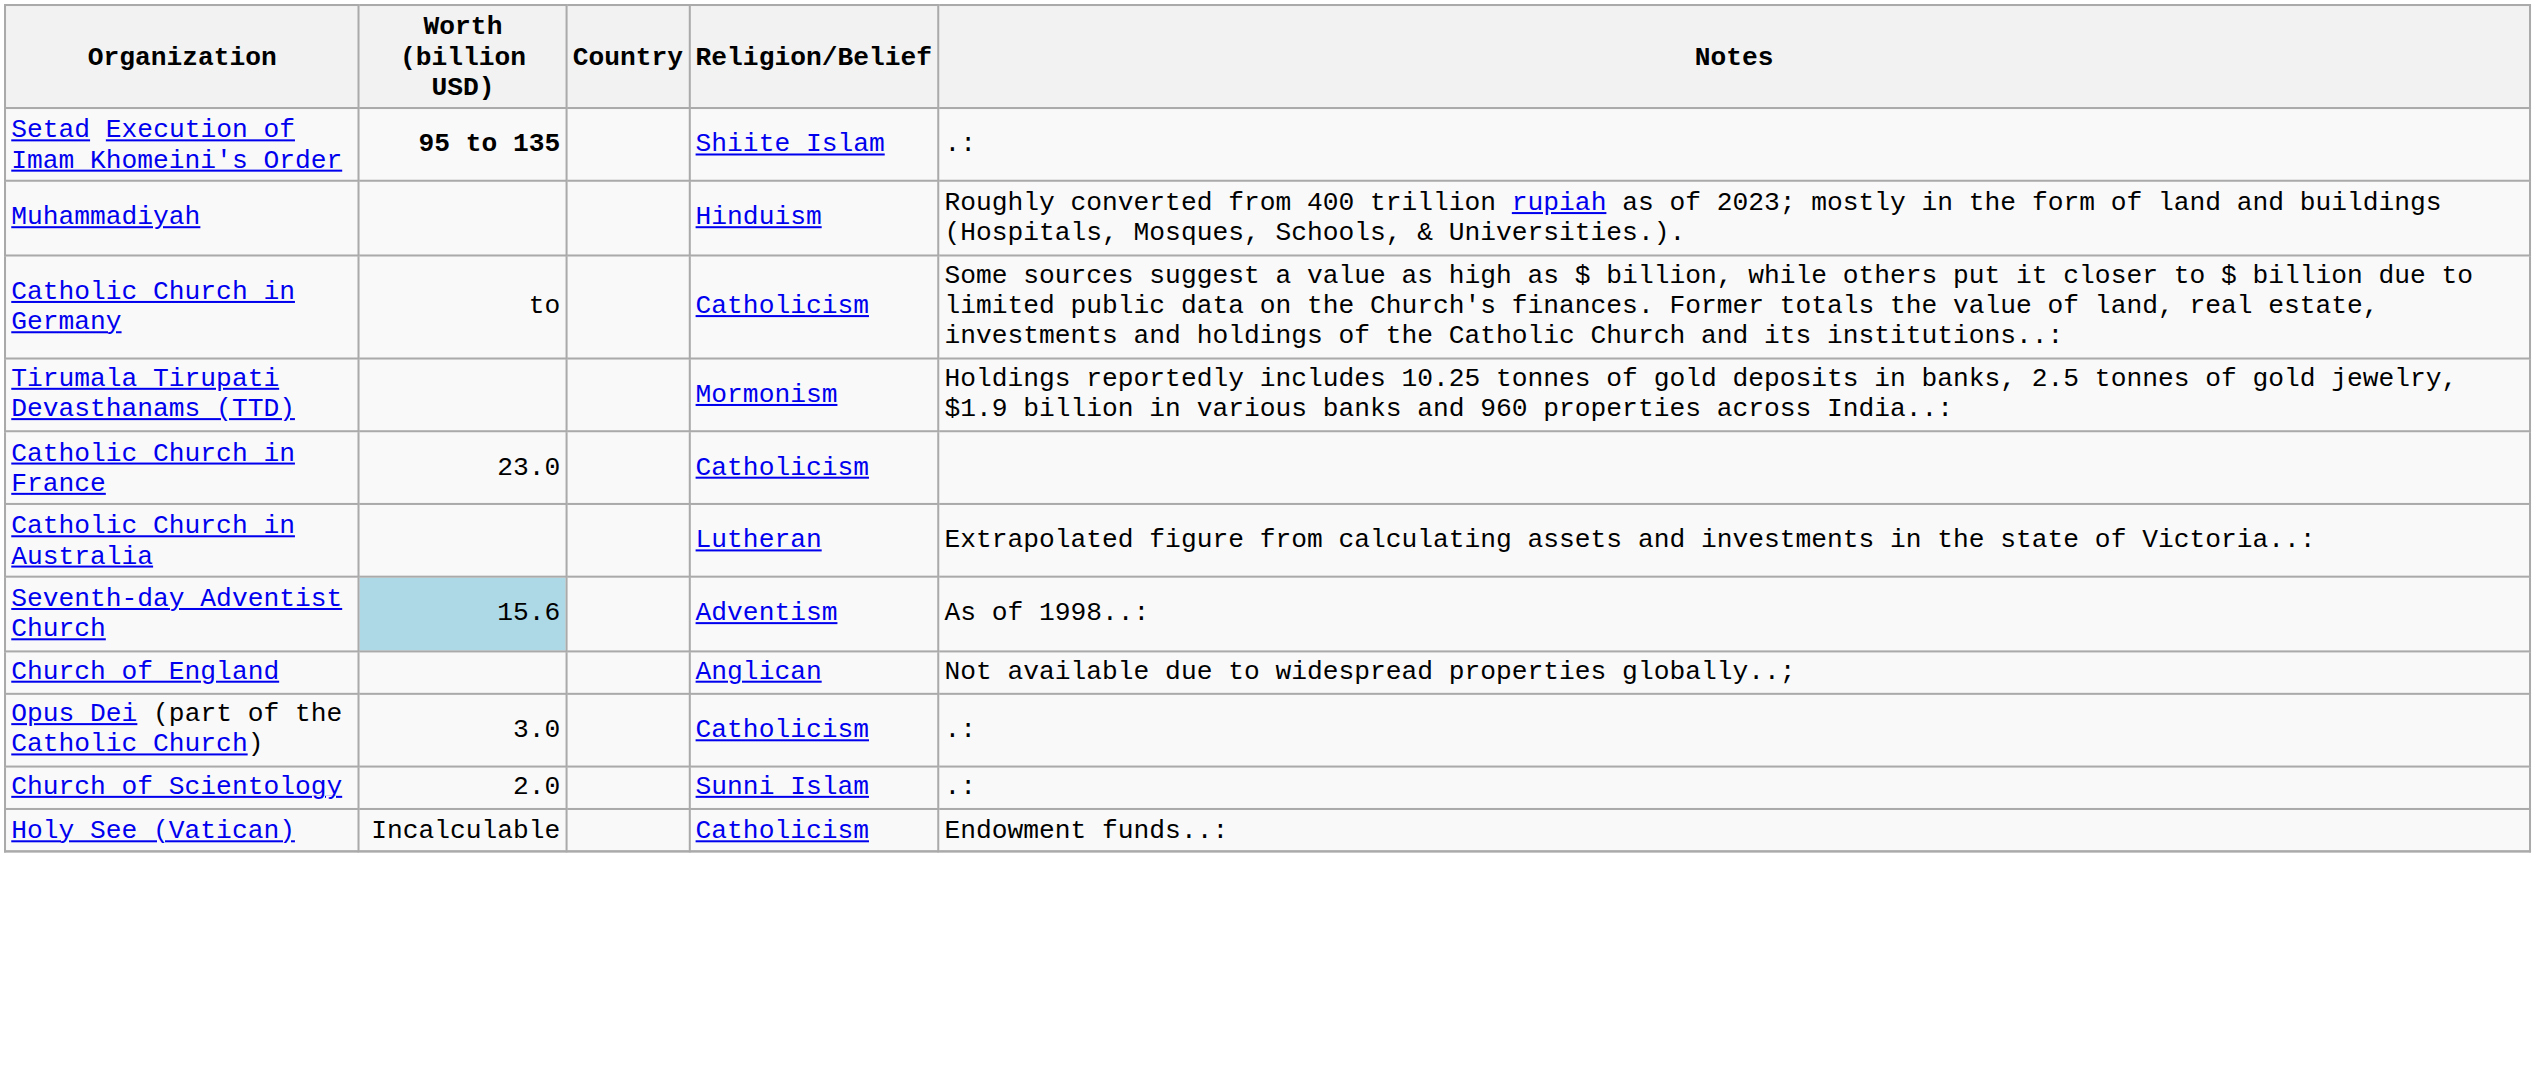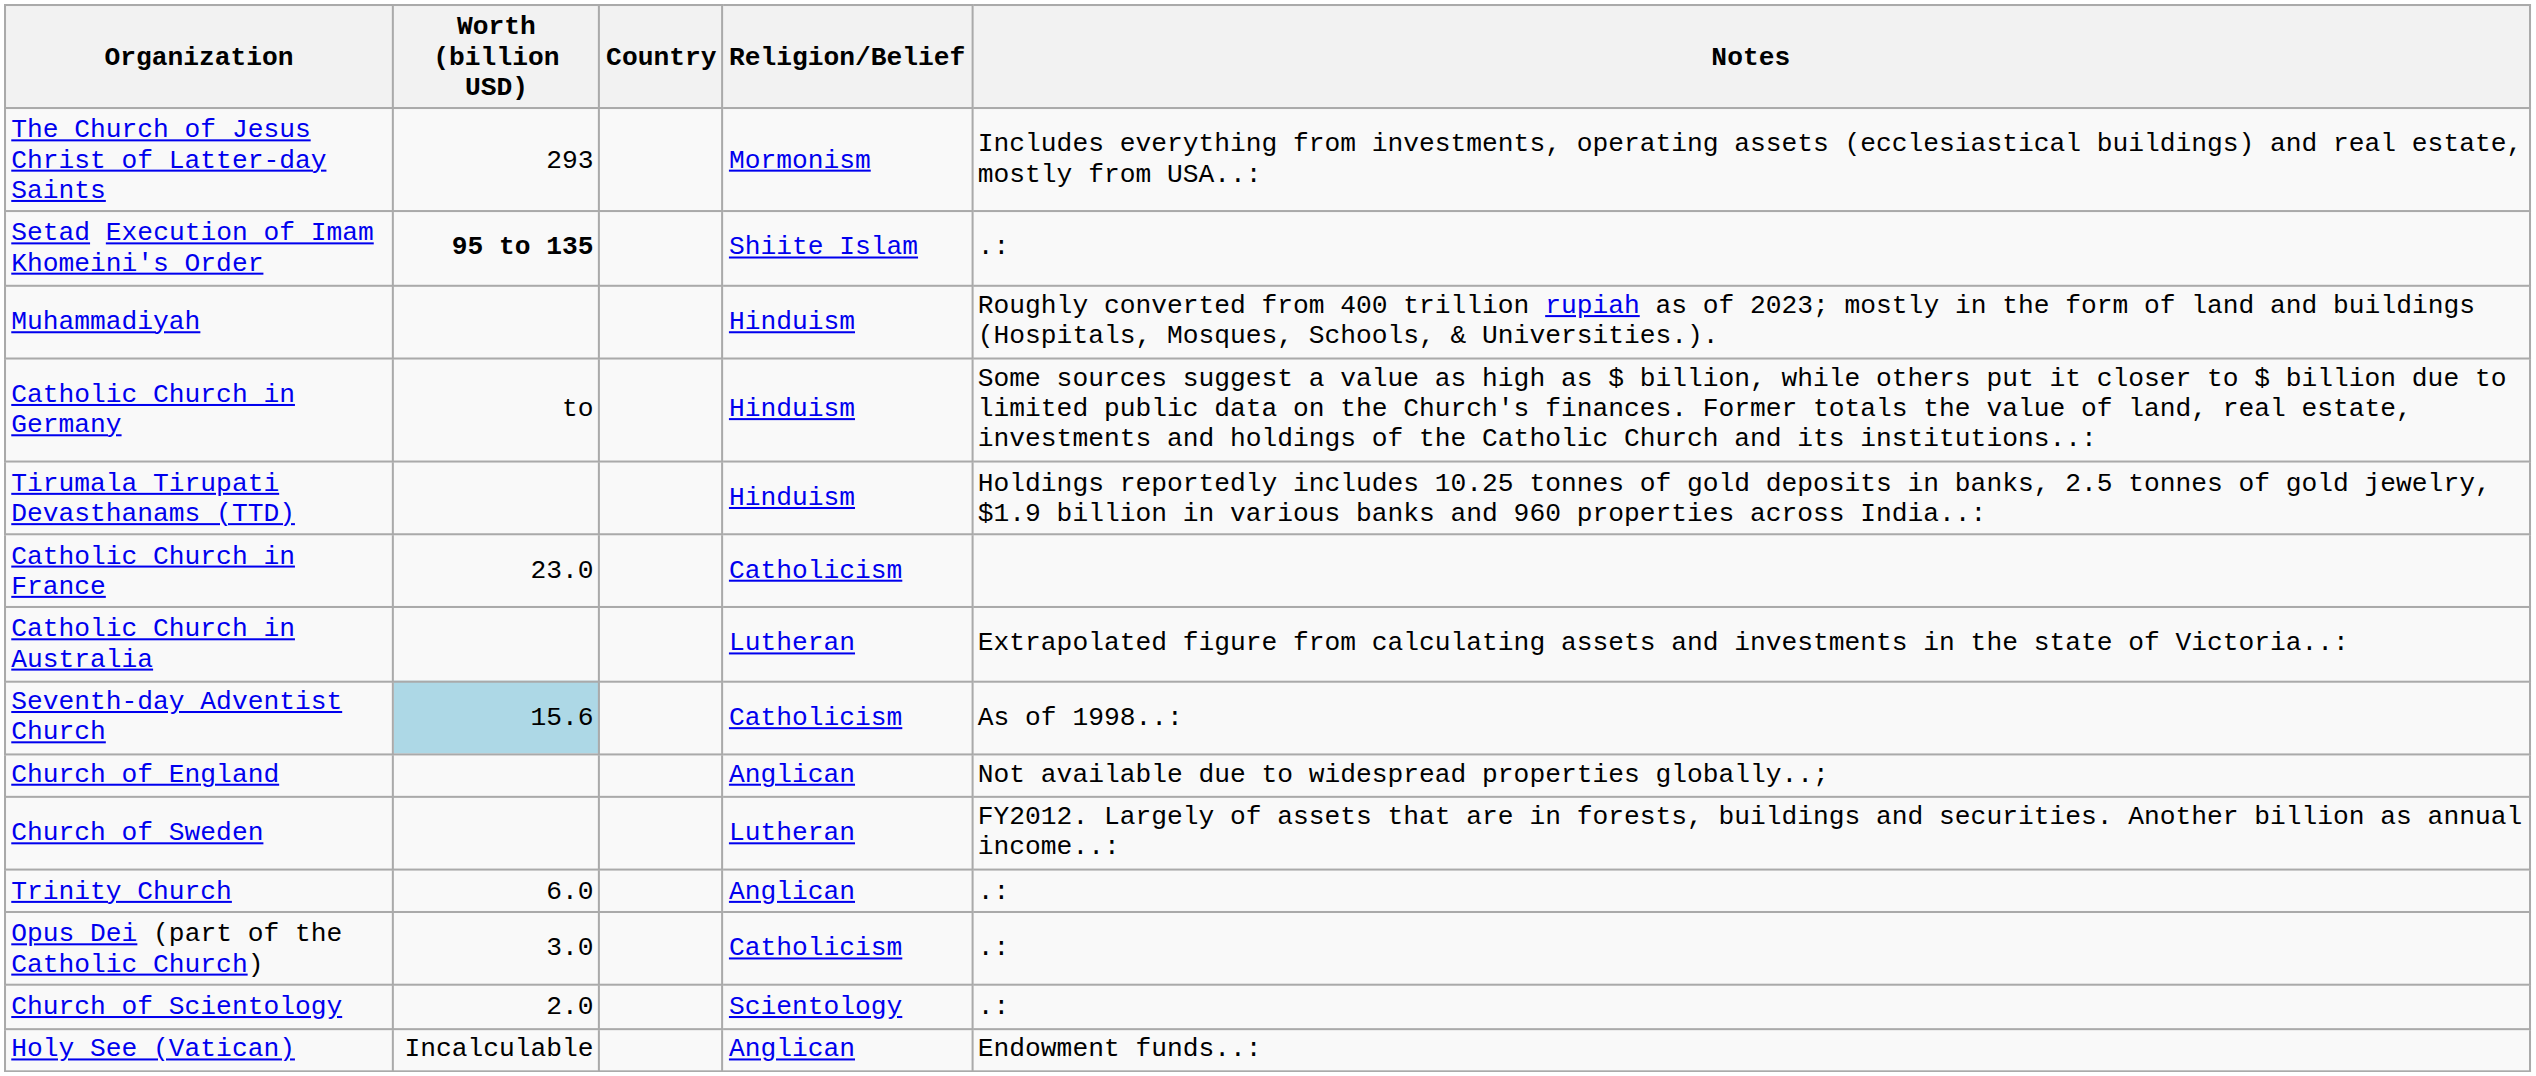+ row: The Church of Jesus Christ of Latter-day Saints | 293 | Mormonism | Includes everything from investments, operating assets (ecclesiastical buildings) and real estate, mostly from USA..:
Catholic Church in Germany | Religion/Belief: Catholicism -> Hinduism
Tirumala Tirupati Devasthanams (TTD) | Religion/Belief: Mormonism -> Hinduism
Seventh-day Adventist Church | Religion/Belief: Adventism -> Catholicism
+ row: Church of Sweden | Lutheran | FY2012. Largely of assets that are in forests, buildings and securities. Another billion as annual income..:
+ row: Trinity Church | 6.0 | Anglican | .:
Church of Scientology | Religion/Belief: Sunni Islam -> Scientology
Holy See (Vatican) | Religion/Belief: Catholicism -> Anglican
